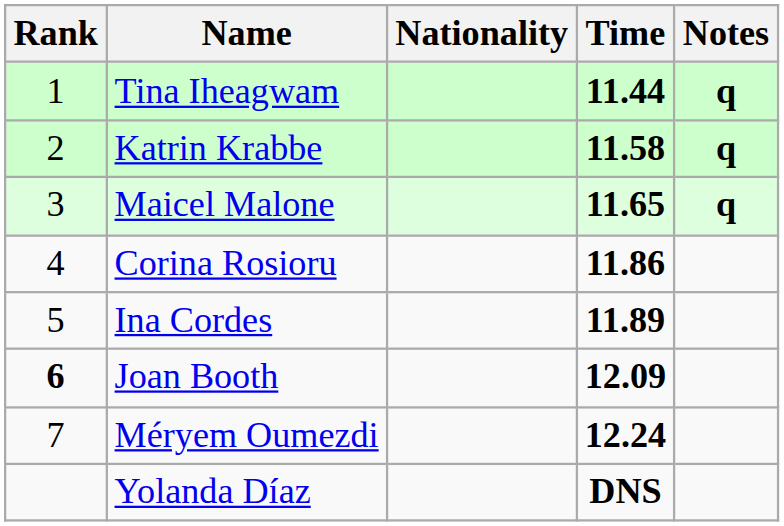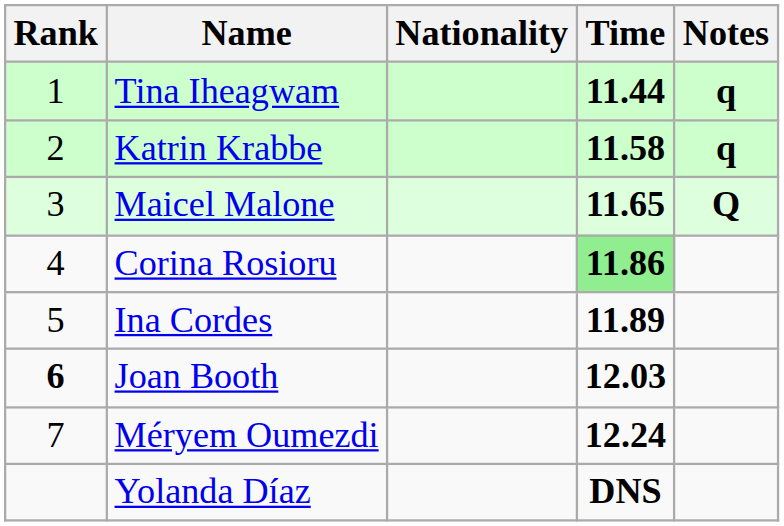Maicel Malone | Notes: q -> Q
Corina Rosioru | Time: no background -> lightgreen background
Joan Booth | Time: 12.09 -> 12.03
